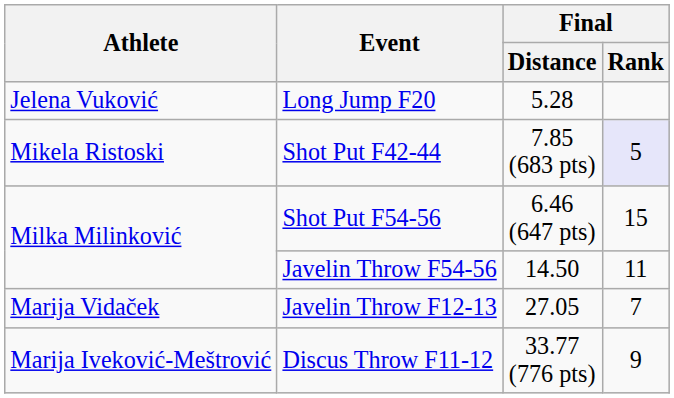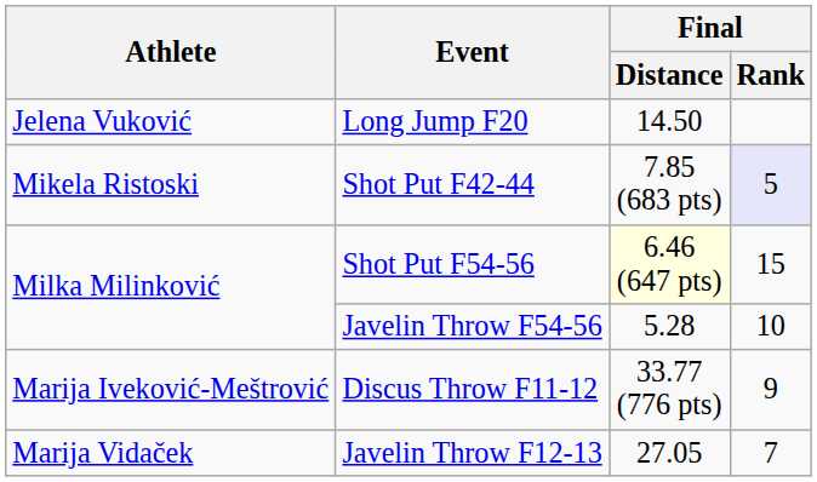Long Jump F20 | Final / Distance: 5.28 -> 14.50
Shot Put F54-56 | Final / Distance: no background -> lightyellow background
Javelin Throw F54-56 | Final / Distance: 14.50 -> 5.28
Javelin Throw F54-56 | Final / Rank: 11 -> 10
rows swapped: Discus Throw F11-12 <-> Javelin Throw F12-13
